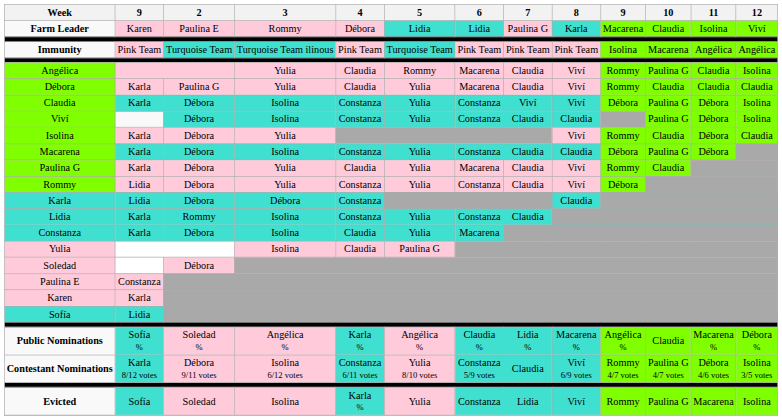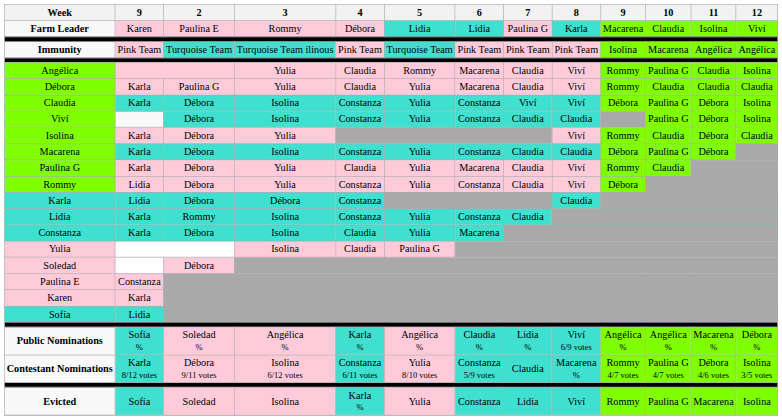Public Nominations | 8: Macarena % -> Viví 6/9 votes
Public Nominations | 10: Claudia -> Angélica %
Contestant Nominations | 8: Viví 6/9 votes -> Macarena %
